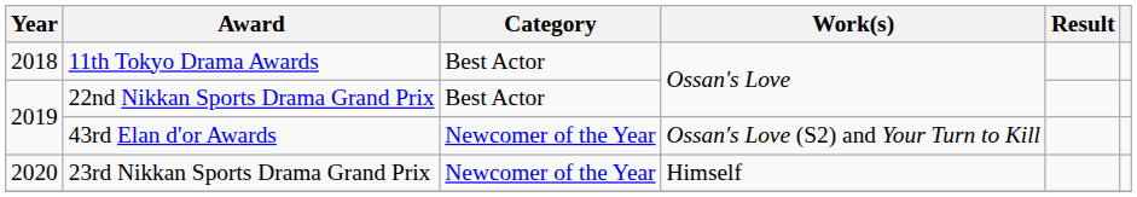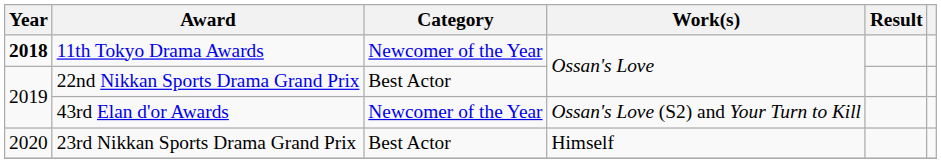11th Tokyo Drama Awards | Year: normal -> bold
11th Tokyo Drama Awards | Category: Best Actor -> Newcomer of the Year
23rd Nikkan Sports Drama Grand Prix | Category: Newcomer of the Year -> Best Actor
